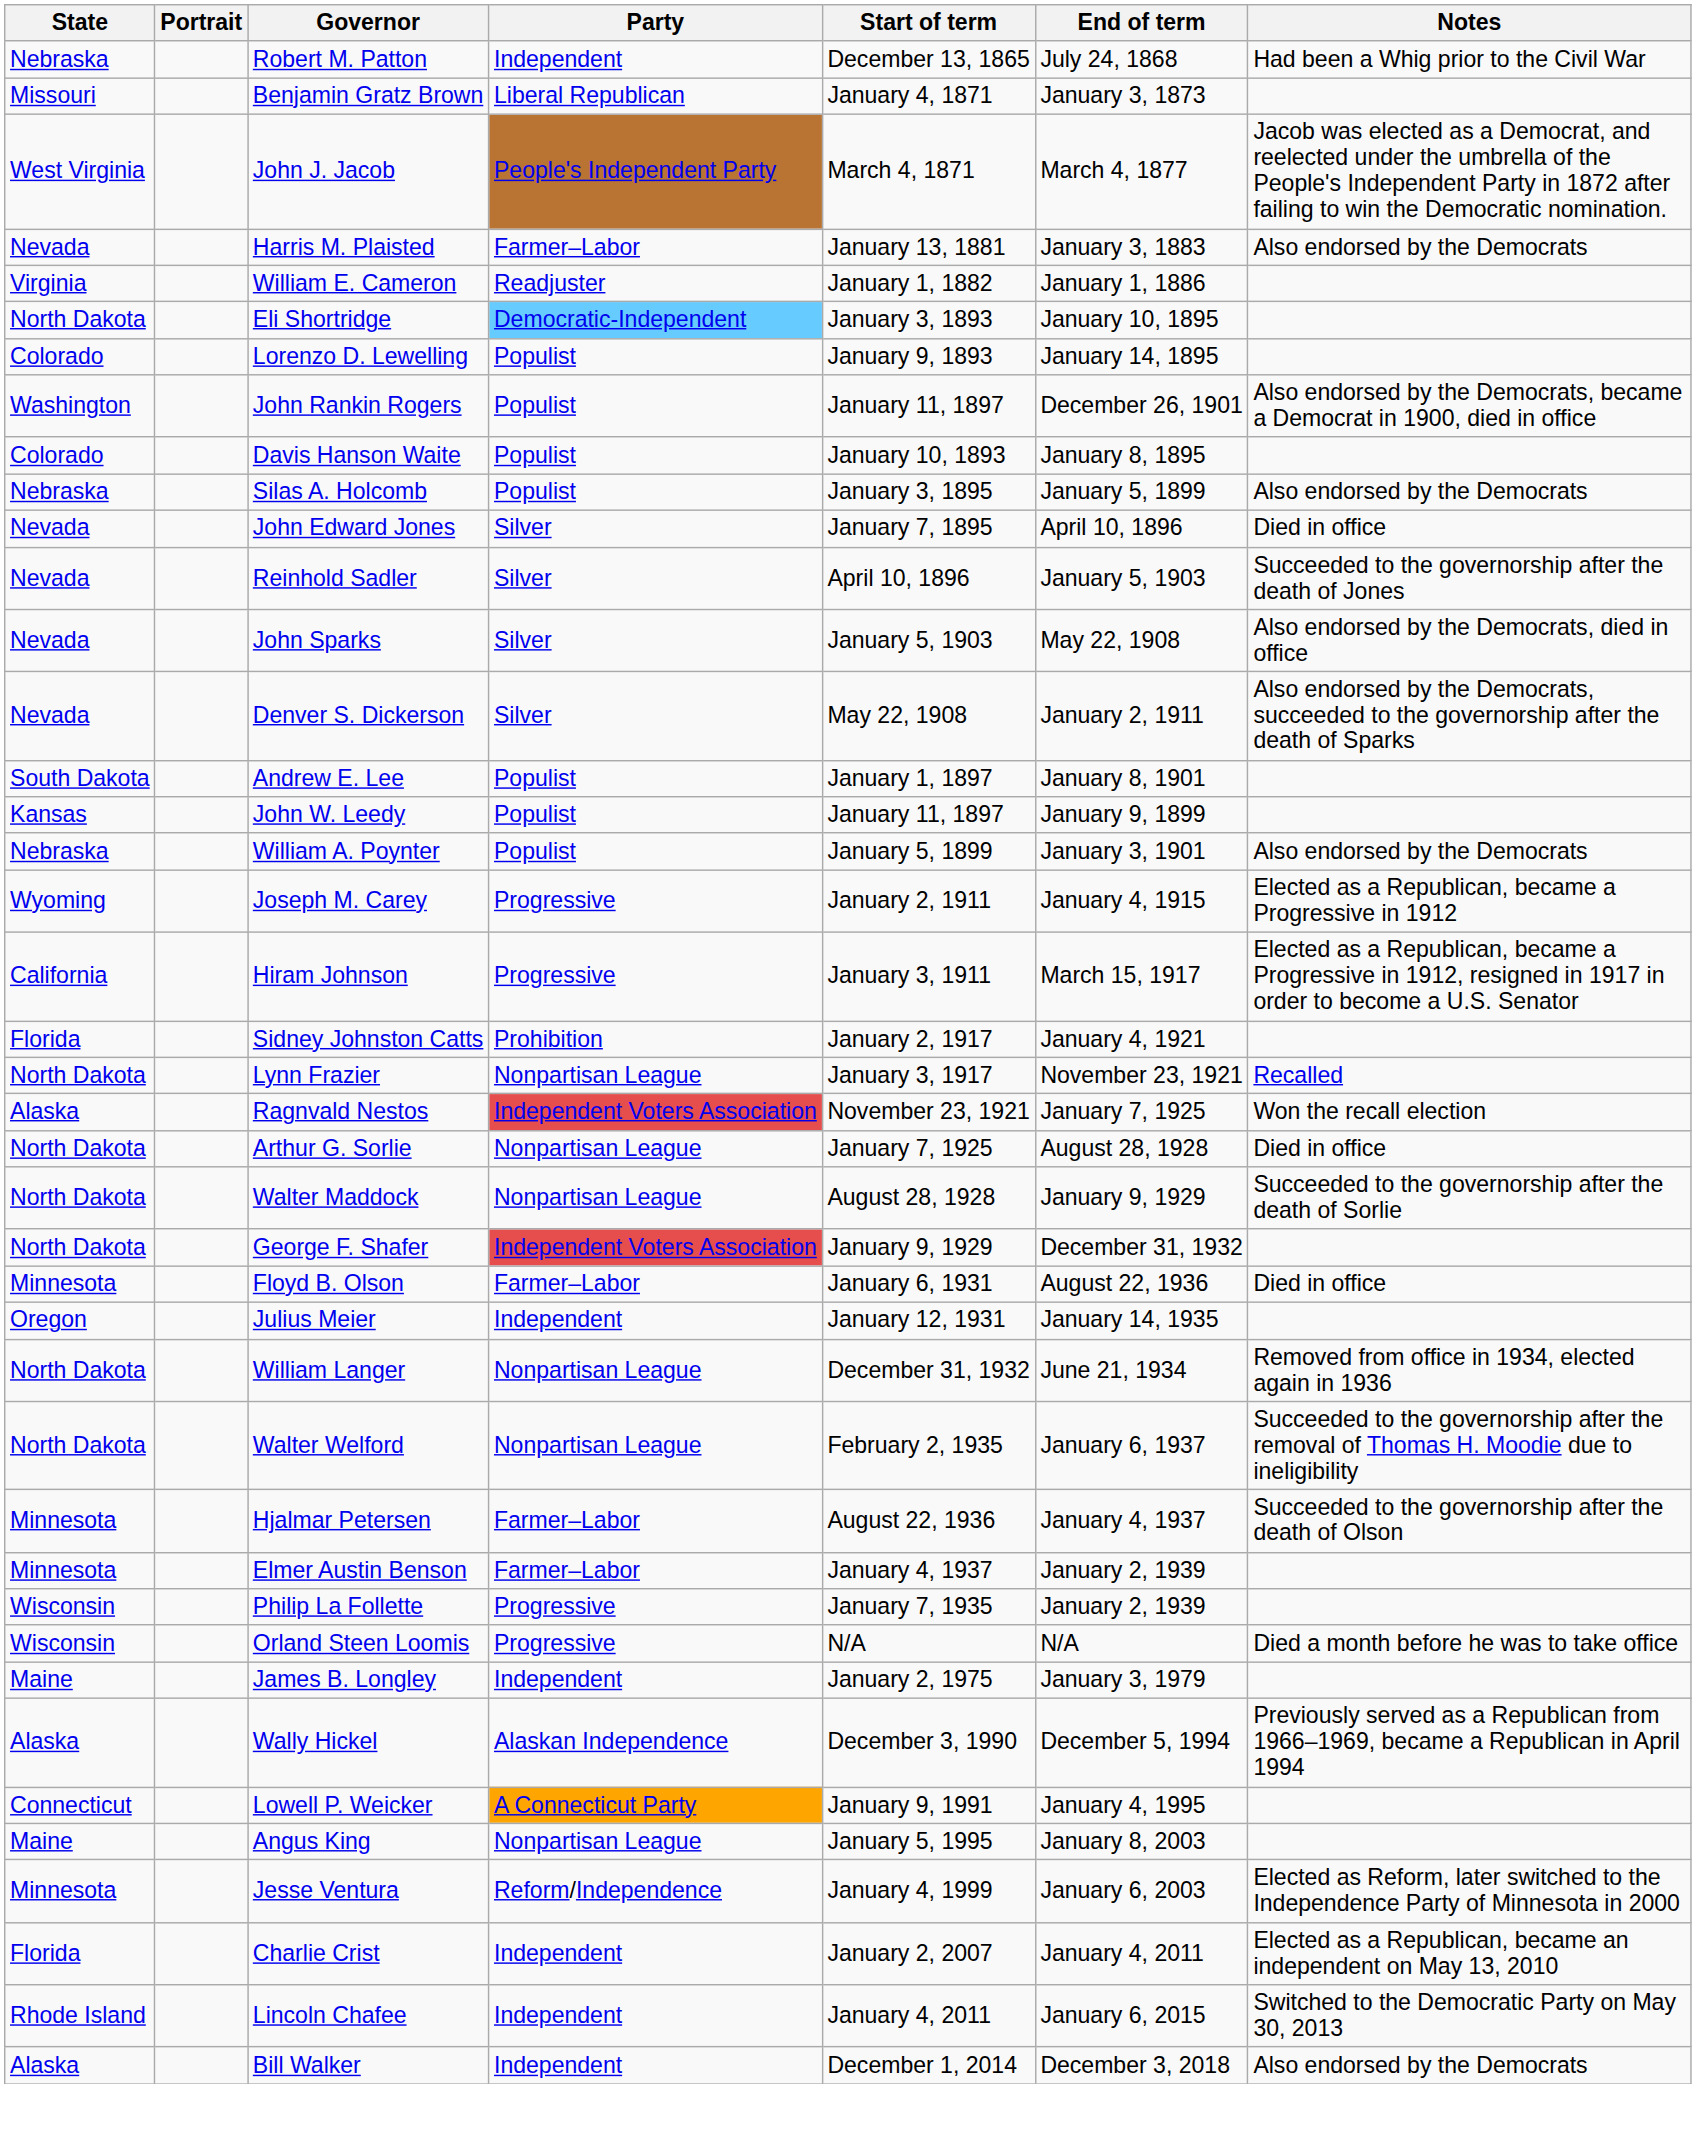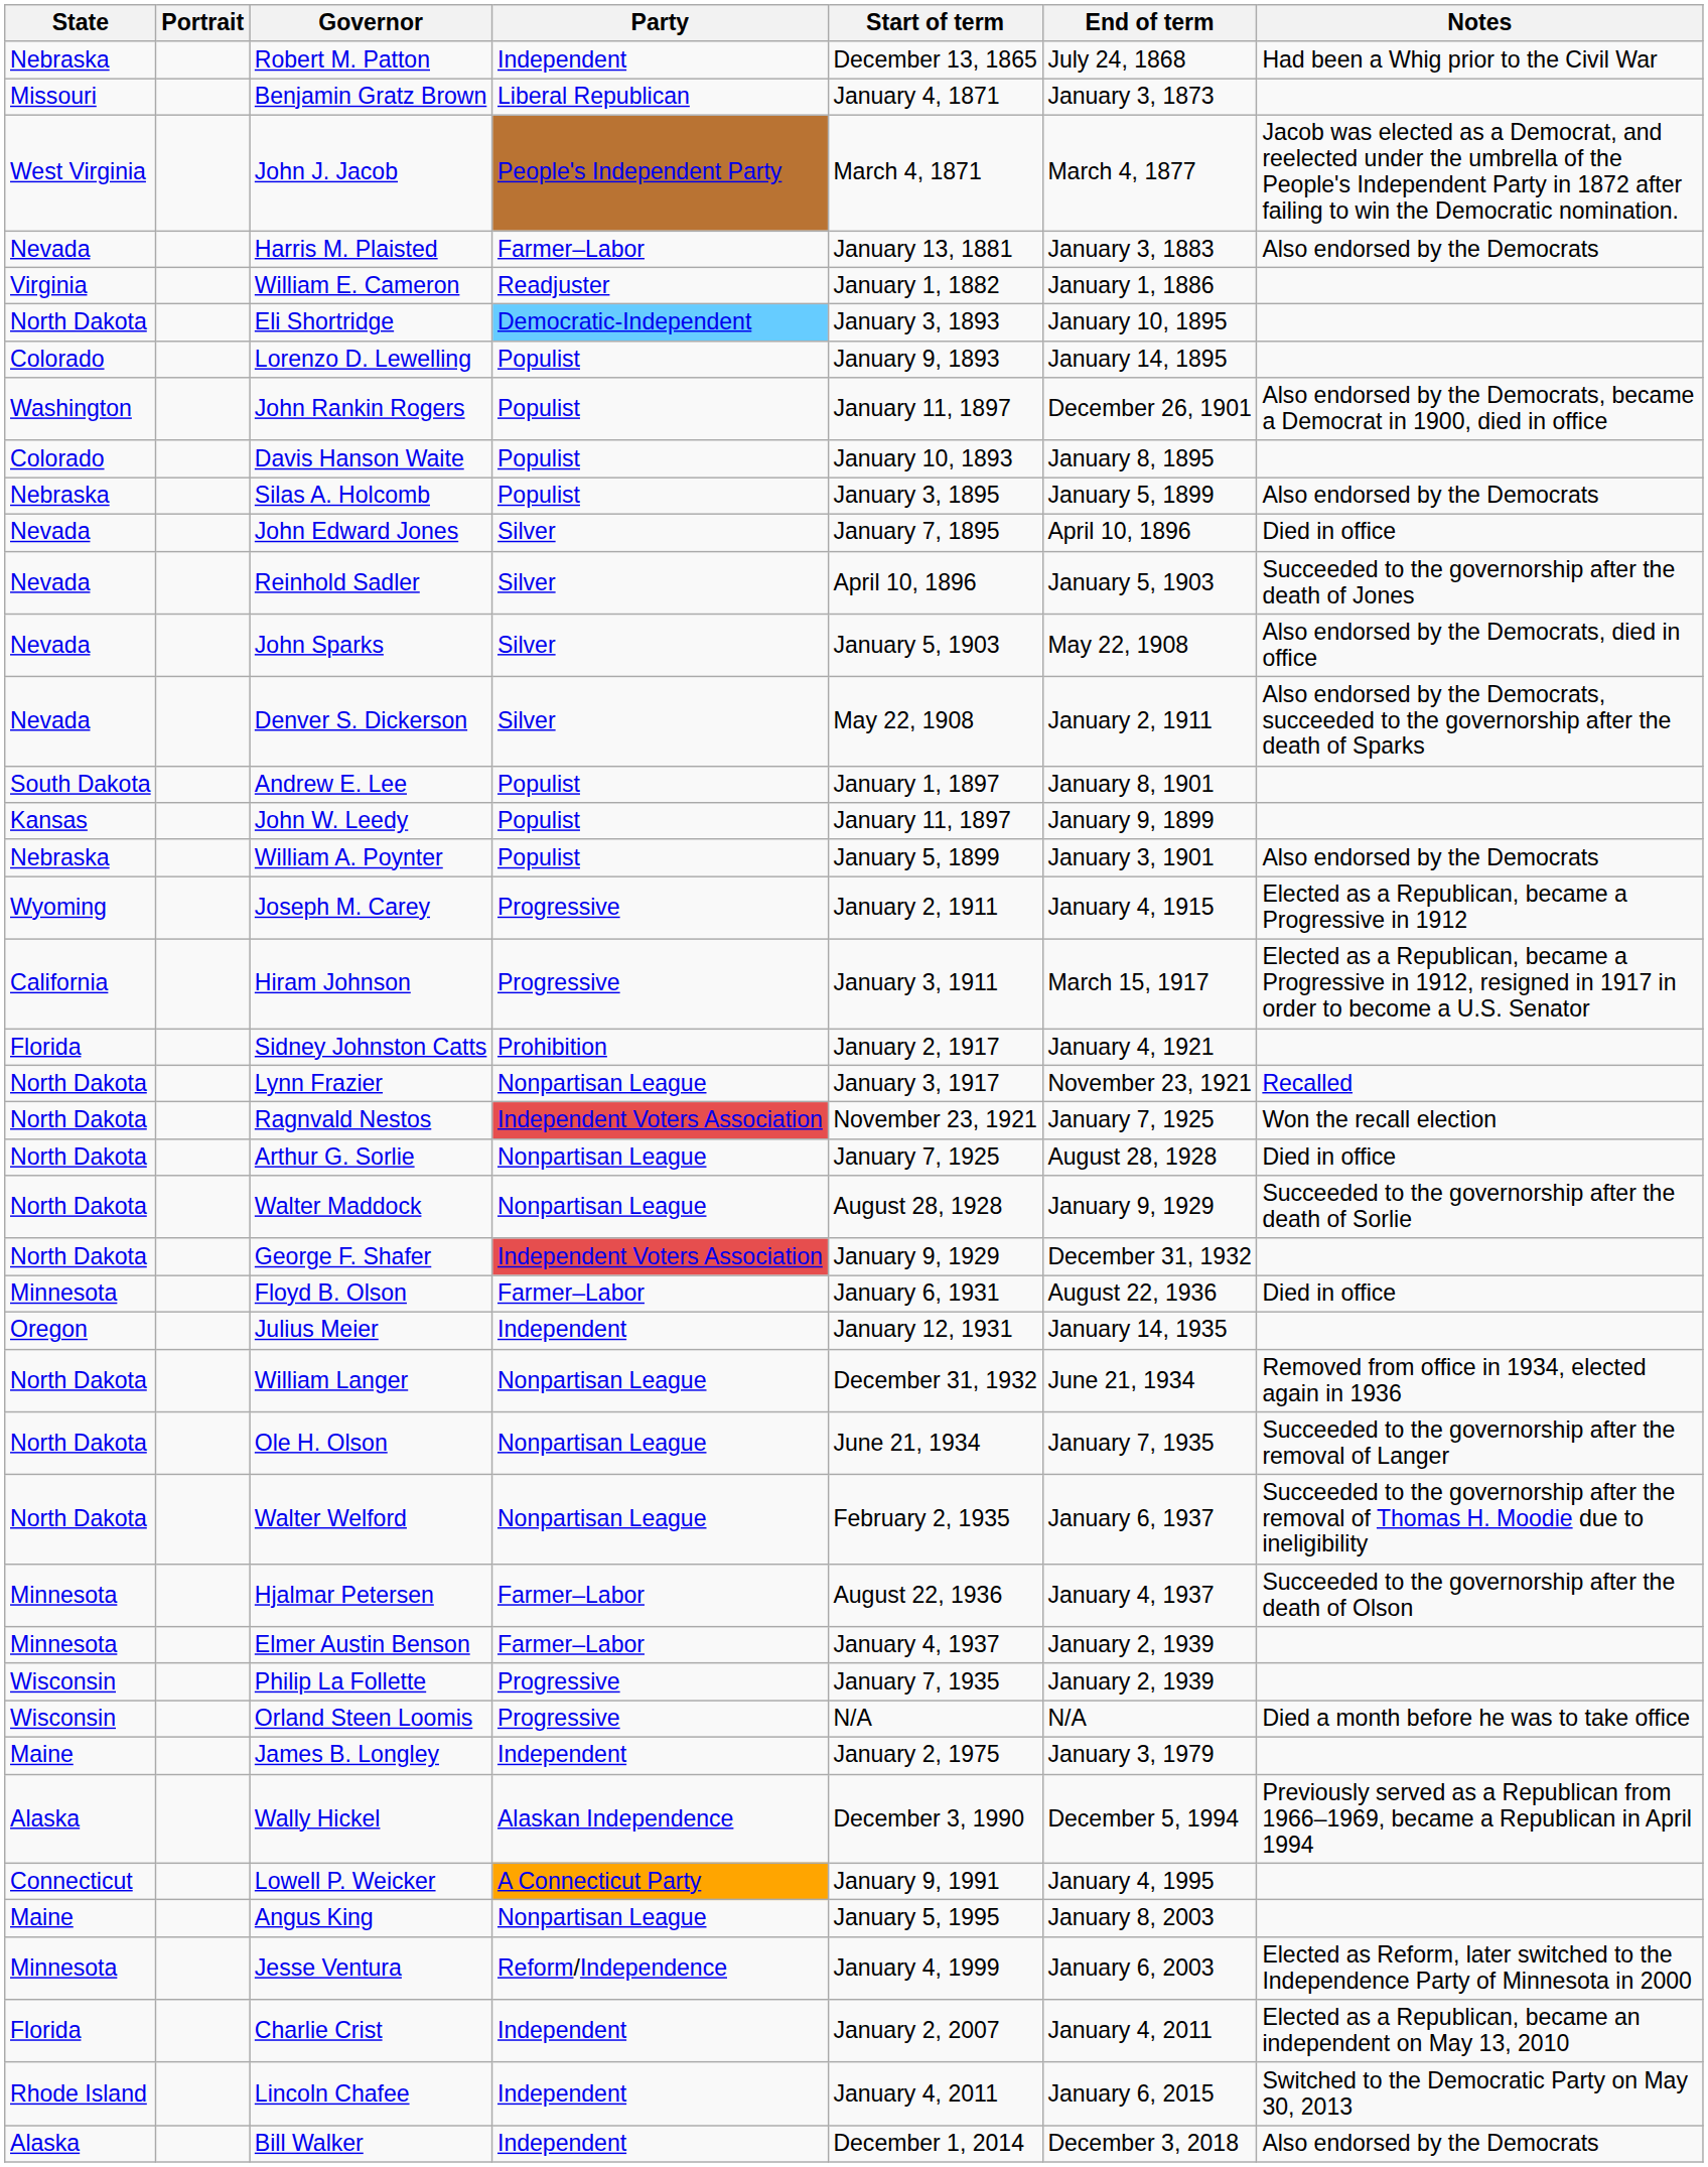Ragnvald Nestos | State: Alaska -> North Dakota
+ row: North Dakota | Ole H. Olson | Nonpartisan League | June 21, 1934 | January 7, 1935 | Succeeded to the governorship after the removal of Langer
